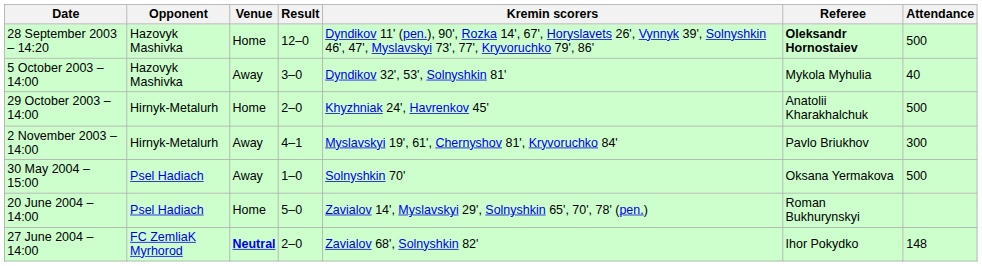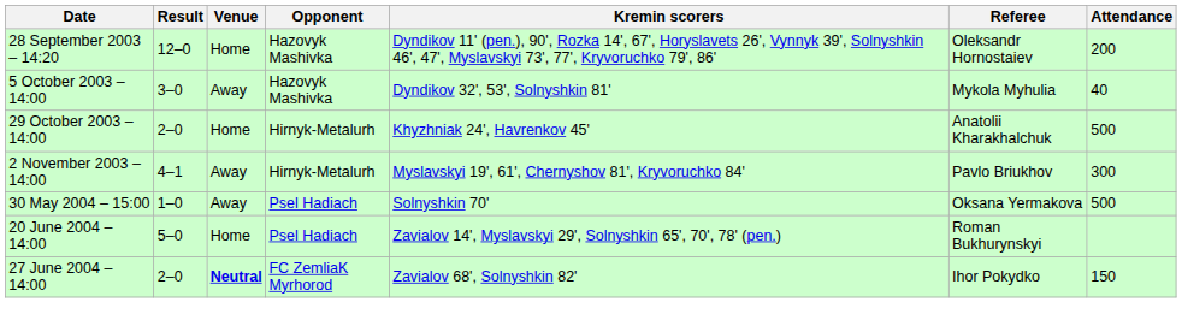columns swapped: Opponent <-> Result
28 September 2003 – 14:20 | Referee: bold -> normal
28 September 2003 – 14:20 | Attendance: 500 -> 200
27 June 2004 – 14:00 | Attendance: 148 -> 150
